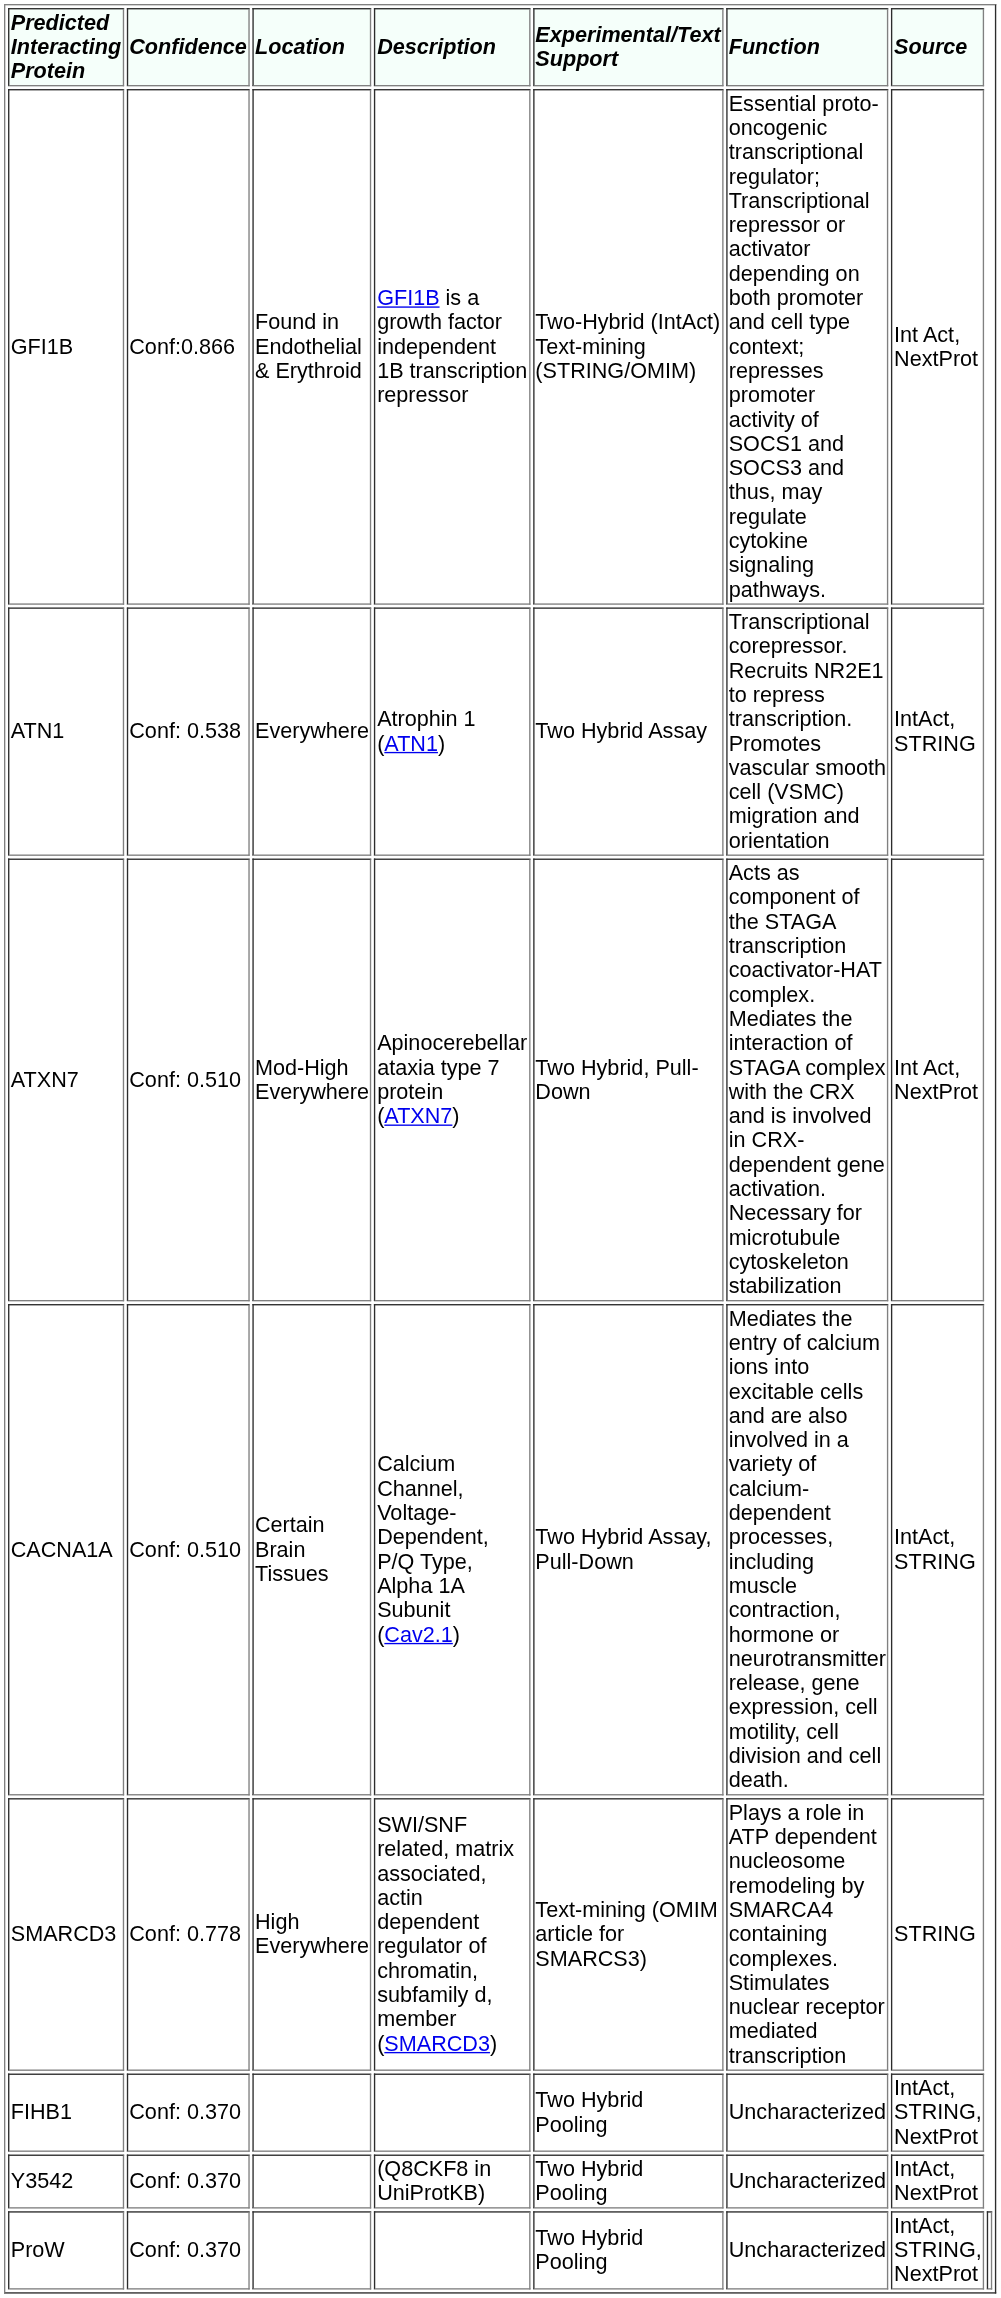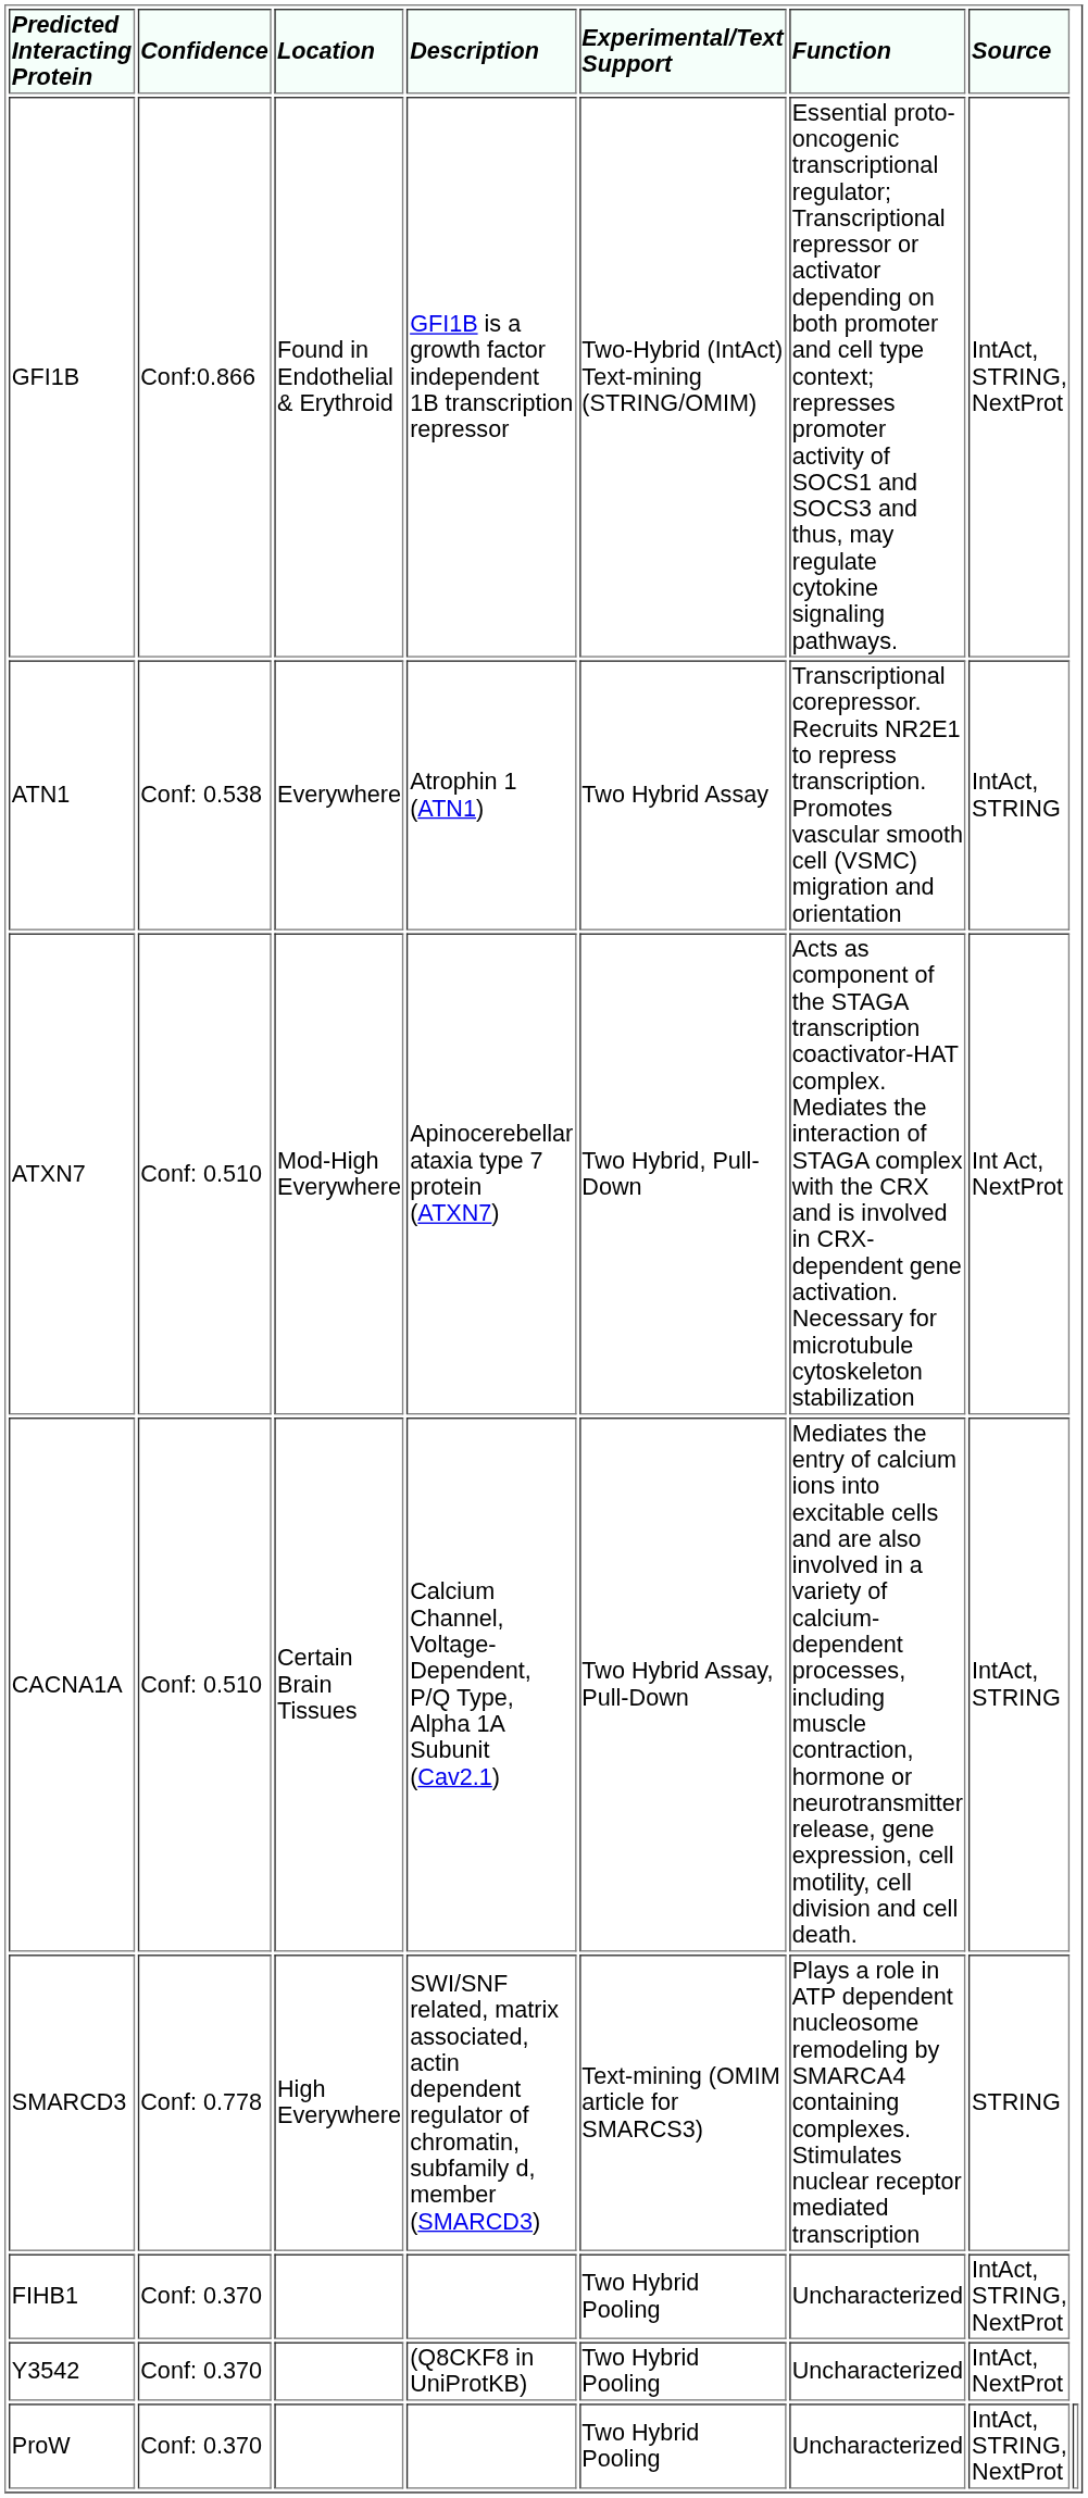GFI1B | Source: Int Act, NextProt -> IntAct, STRING, NextProt
